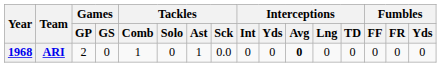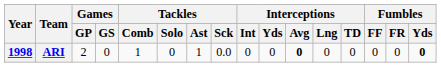ARI | Year: 1968 -> 1998
ARI | Fumbles / Yds: normal -> bold
